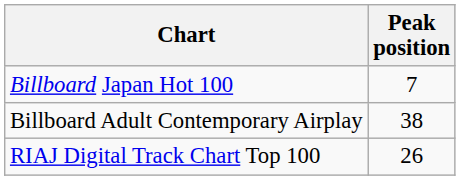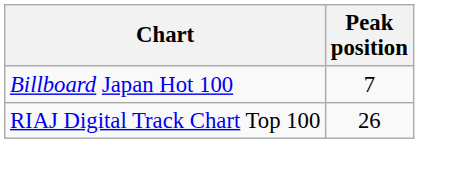- row: Billboard Adult Contemporary Airplay | 38
